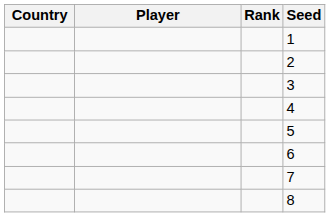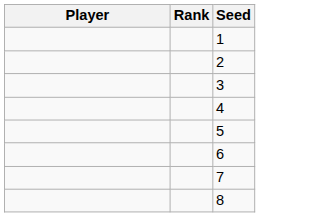- column: Country
